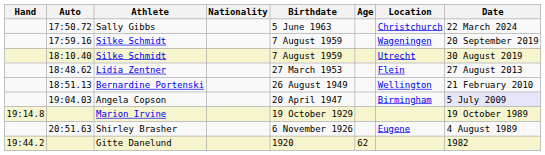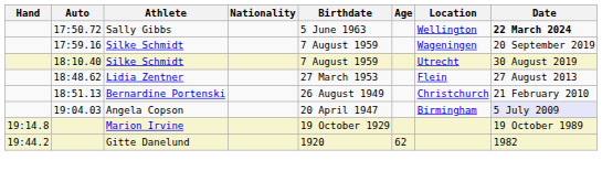17:50.72 | Location: Christchurch -> Wellington
17:50.72 | Date: normal -> bold
18:51.13 | Location: Wellington -> Christchurch
- row: 20:51.63 | Shirley Brasher | 6 November 1926 | Eugene | 4 August 1989
